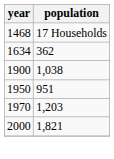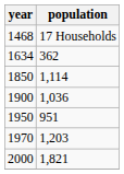+ row: 1850 | 1,114
1900 | population: 1,038 -> 1,036
